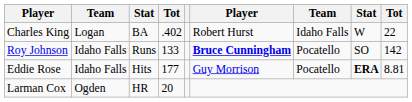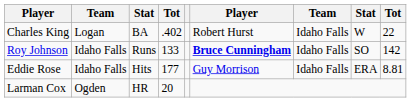Roy Johnson | column 7: Pocatello -> Idaho Falls
Eddie Rose | column 7: Pocatello -> Idaho Falls
Eddie Rose | column 8: bold -> normal
